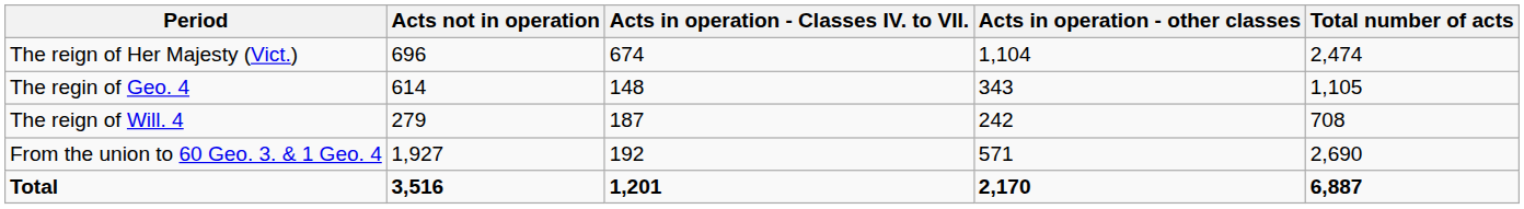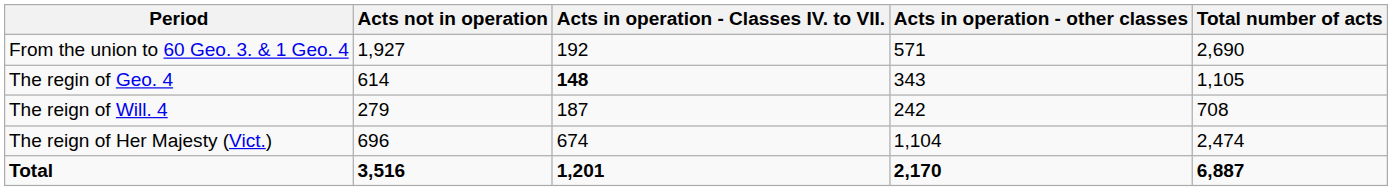rows swapped: From the union to 60 Geo. 3. & 1 Geo. 4 <-> The reign of Her Majesty (Vict.)
The regin of Geo. 4 | Acts in operation - Classes IV. to VII.: normal -> bold
